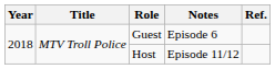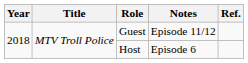Guest | Notes: Episode 6 -> Episode 11/12
Host | Notes: Episode 11/12 -> Episode 6
